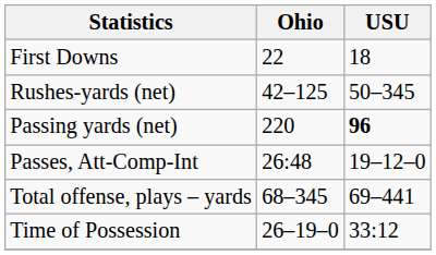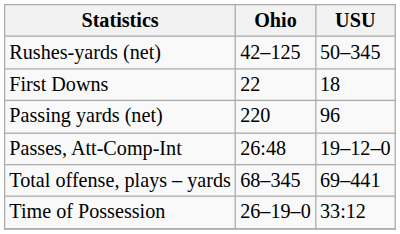rows swapped: First Downs <-> Rushes-yards (net)
Passing yards (net) | USU: bold -> normal
